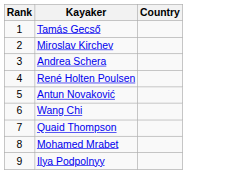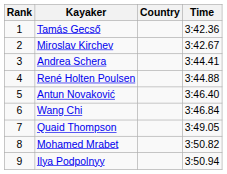+ column: Time | 3:42.36 | 3:42.67 | 3:44.41 | 3:44.88 | 3:46.40 | 3:46.84 | 3:49.05 | 3:50.82 | 3:50.94
